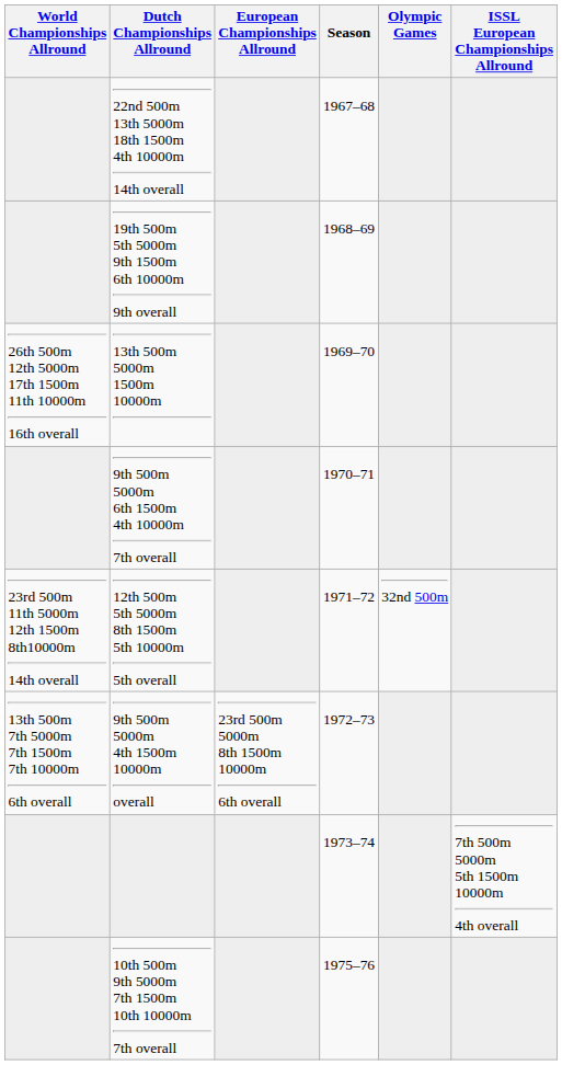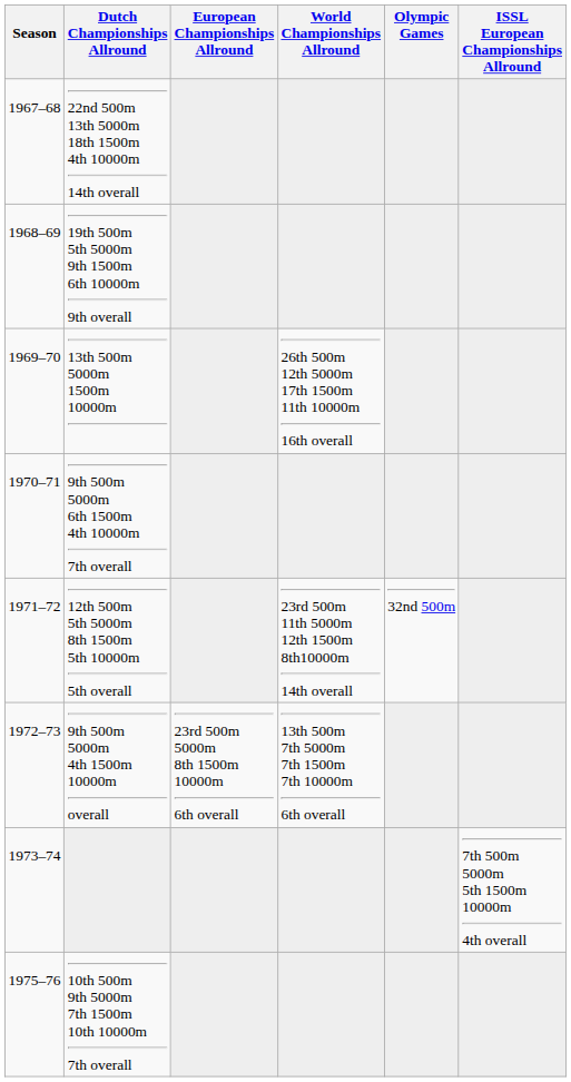columns swapped: Season <-> World Championships Allround
